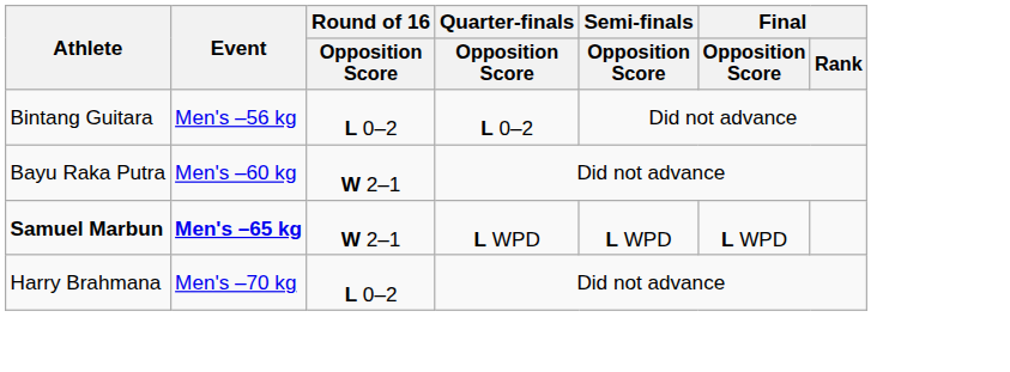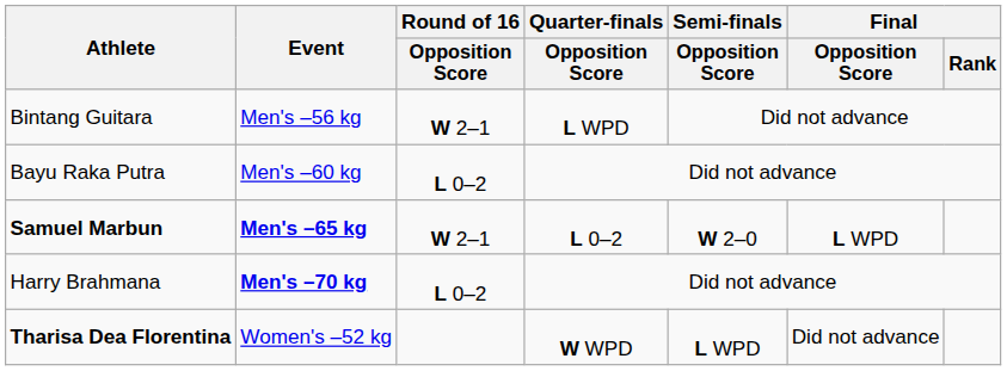Bintang Guitara | Round of 16 / Opposition Score: L 0–2 -> W 2–1
Bintang Guitara | Quarter-finals / Opposition Score: L 0–2 -> L WPD
Bayu Raka Putra | Round of 16 / Opposition Score: W 2–1 -> L 0–2
Samuel Marbun | Quarter-finals / Opposition Score: L WPD -> L 0–2
Samuel Marbun | Semi-finals / Opposition Score: L WPD -> W 2–0
Harry Brahmana | Event: normal -> bold
+ row: Tharisa Dea Florentina | Women's –52 kg | W WPD | L WPD | Did not advance
